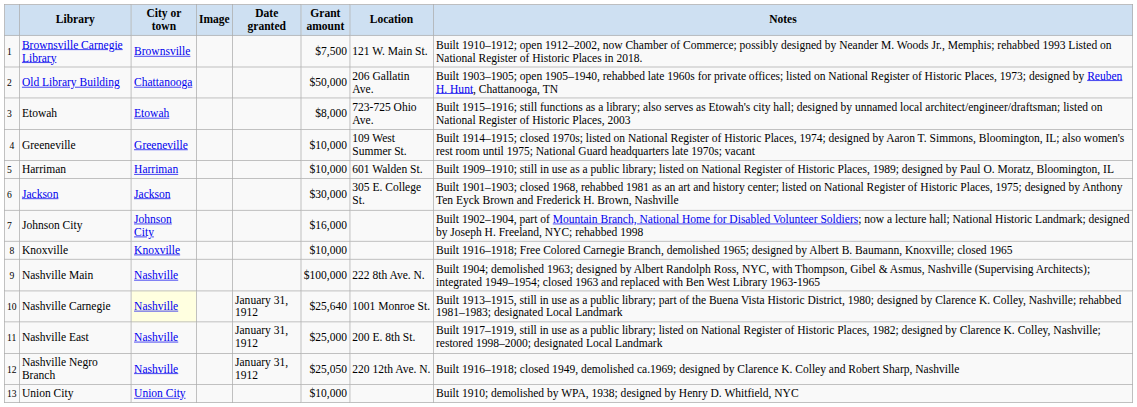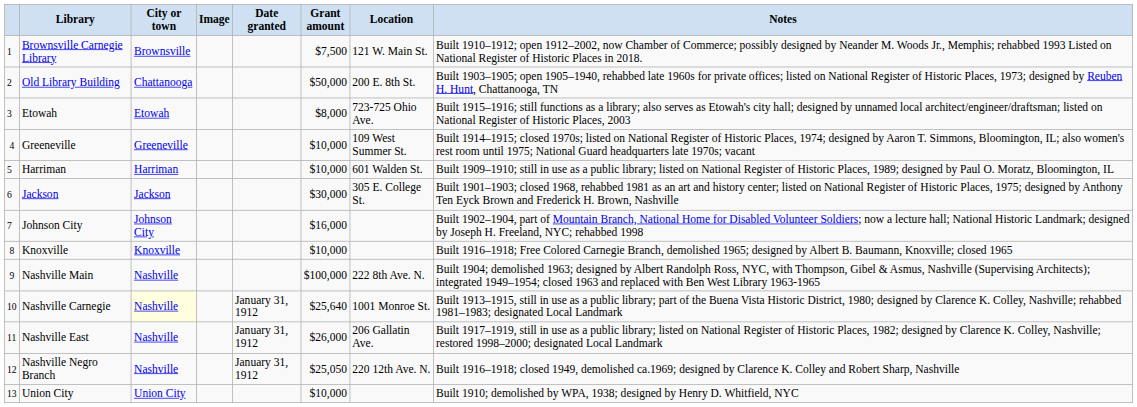Old Library Building | Location: 206 Gallatin Ave. -> 200 E. 8th St.
Nashville East | Grant amount: $25,000 -> $26,000
Nashville East | Location: 200 E. 8th St. -> 206 Gallatin Ave.
